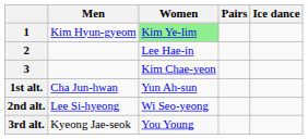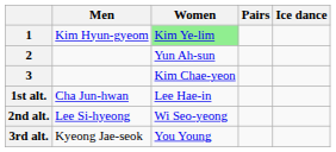2 | Women: Lee Hae-in -> Yun Ah-sun
1st alt. | Women: Yun Ah-sun -> Lee Hae-in
